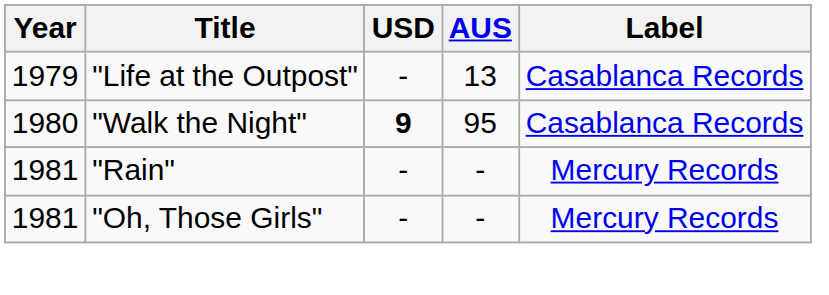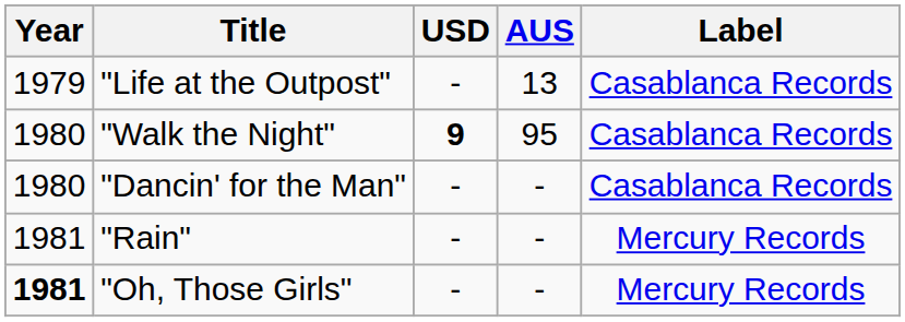+ row: 1980 | "Dancin' for the Man" | - | - | Casablanca Records
"Oh, Those Girls" | Year: normal -> bold
